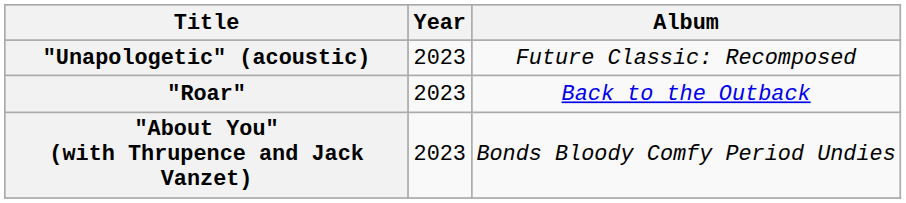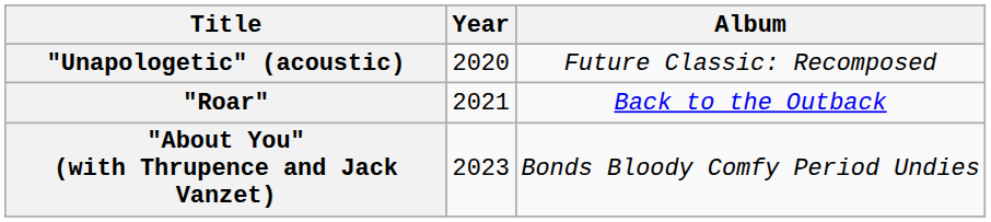"Unapologetic" (acoustic) | Year: 2023 -> 2020
"Roar" | Year: 2023 -> 2021
